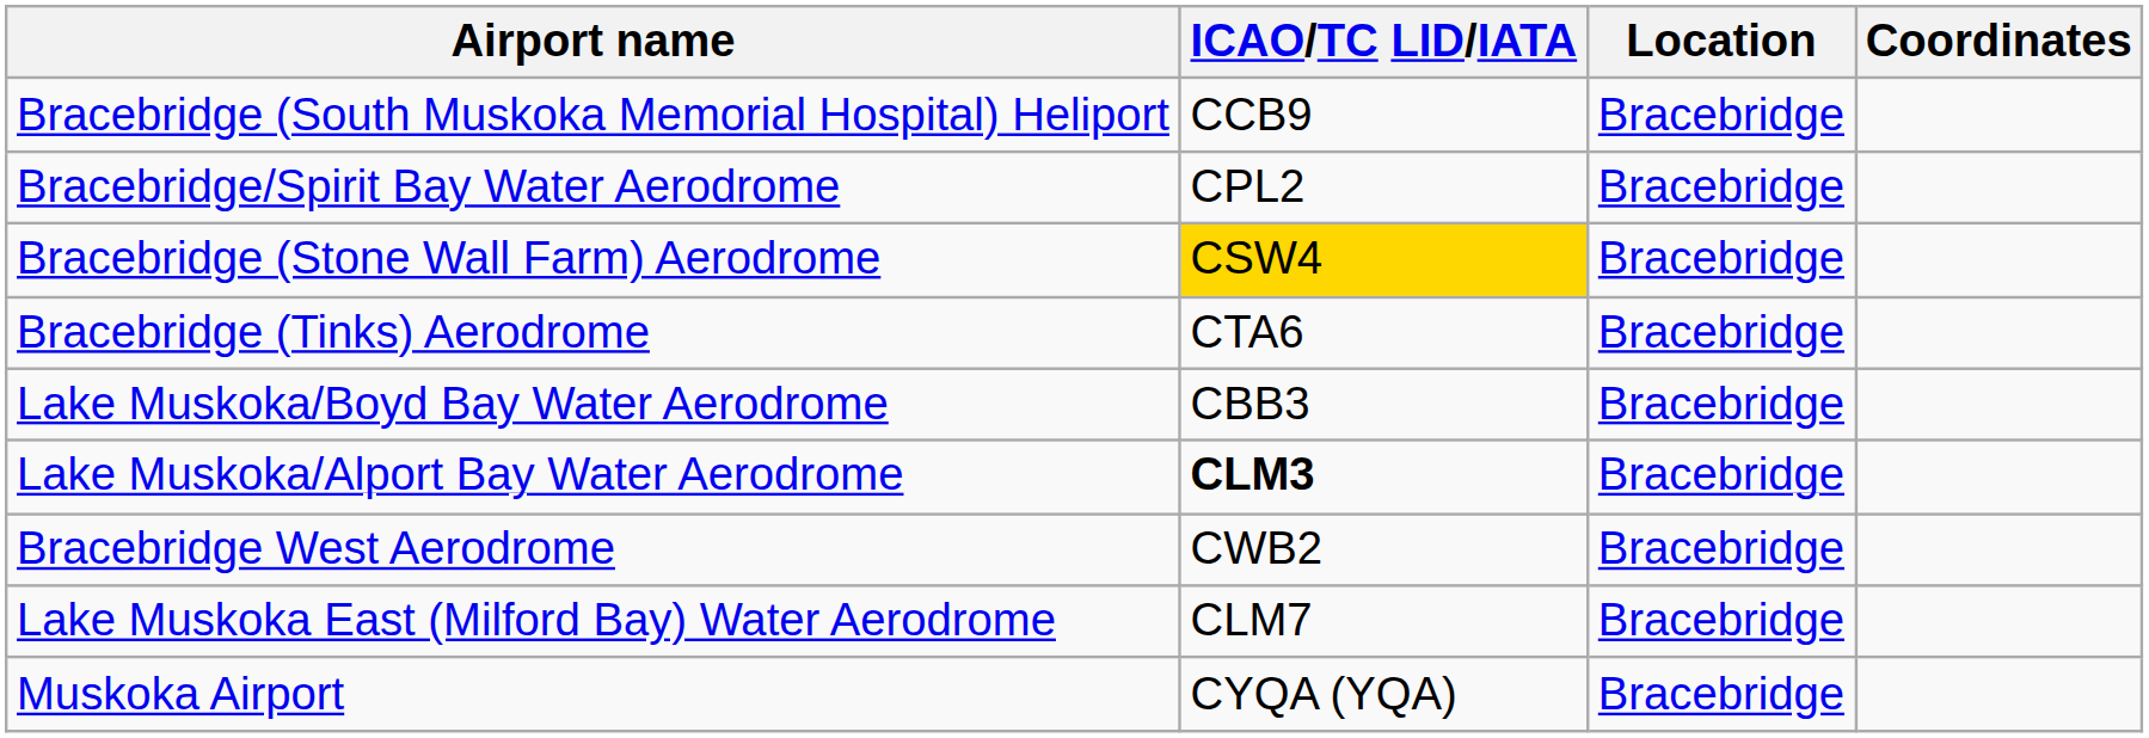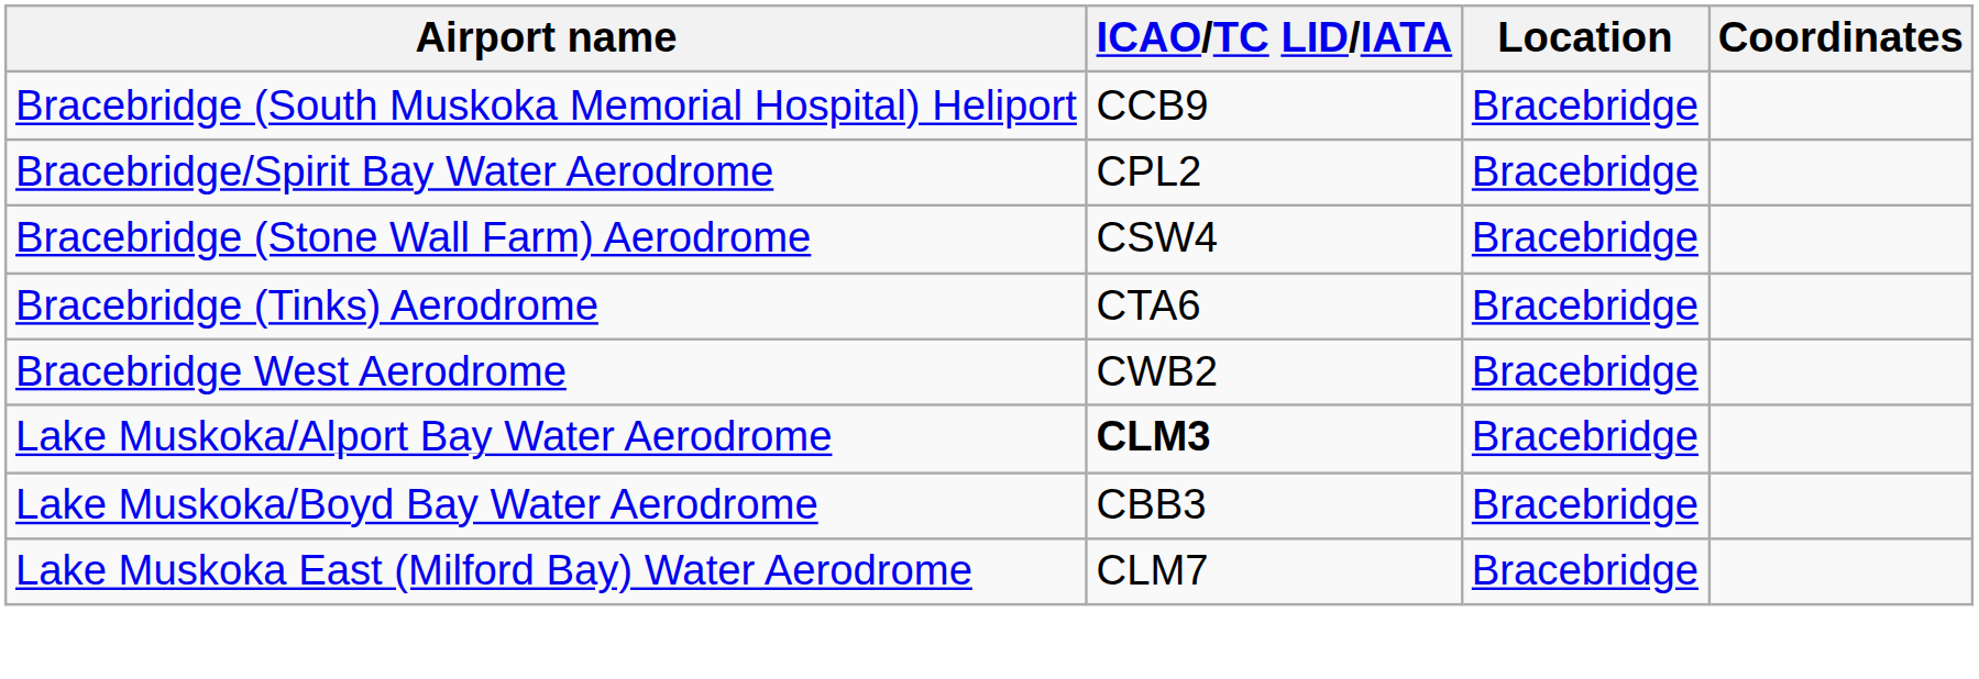Bracebridge (Stone Wall Farm) Aerodrome | ICAO/TC LID/IATA: gold background -> no background
rows swapped: Bracebridge West Aerodrome <-> Lake Muskoka/Boyd Bay Water Aerodrome
- row: Muskoka Airport | CYQA (YQA) | Bracebridge
